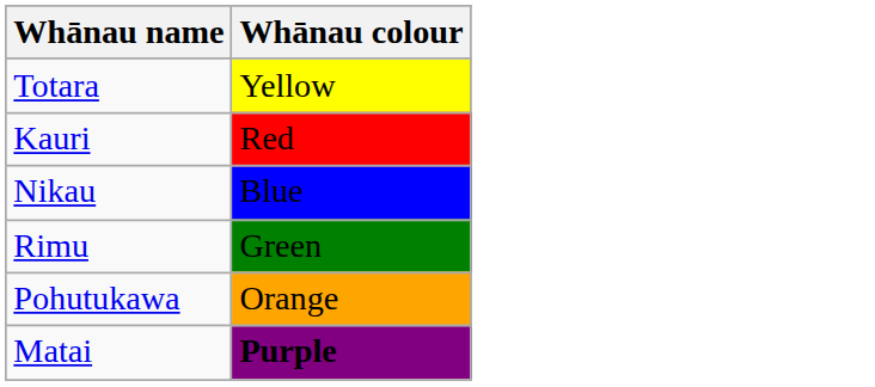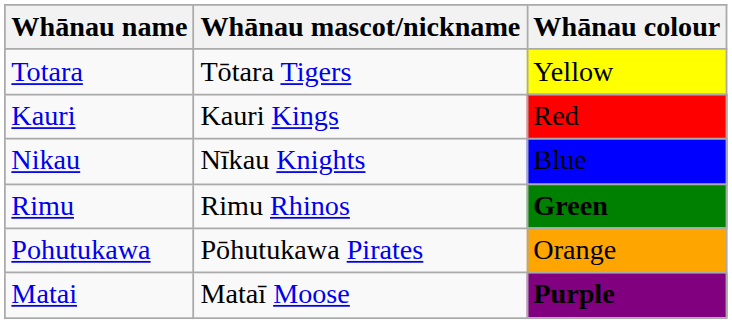+ column: Whānau mascot/nickname | Tōtara Tigers | Kauri Kings | Nīkau Knights | Rimu Rhinos | Pōhutukawa Pirates | Mataī Moose
Rimu | Whānau colour: normal -> bold
